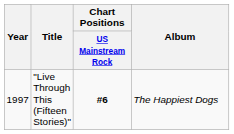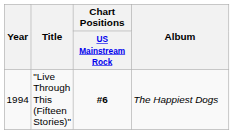"Live Through This (Fifteen Stories)" | Year: 1997 -> 1994
